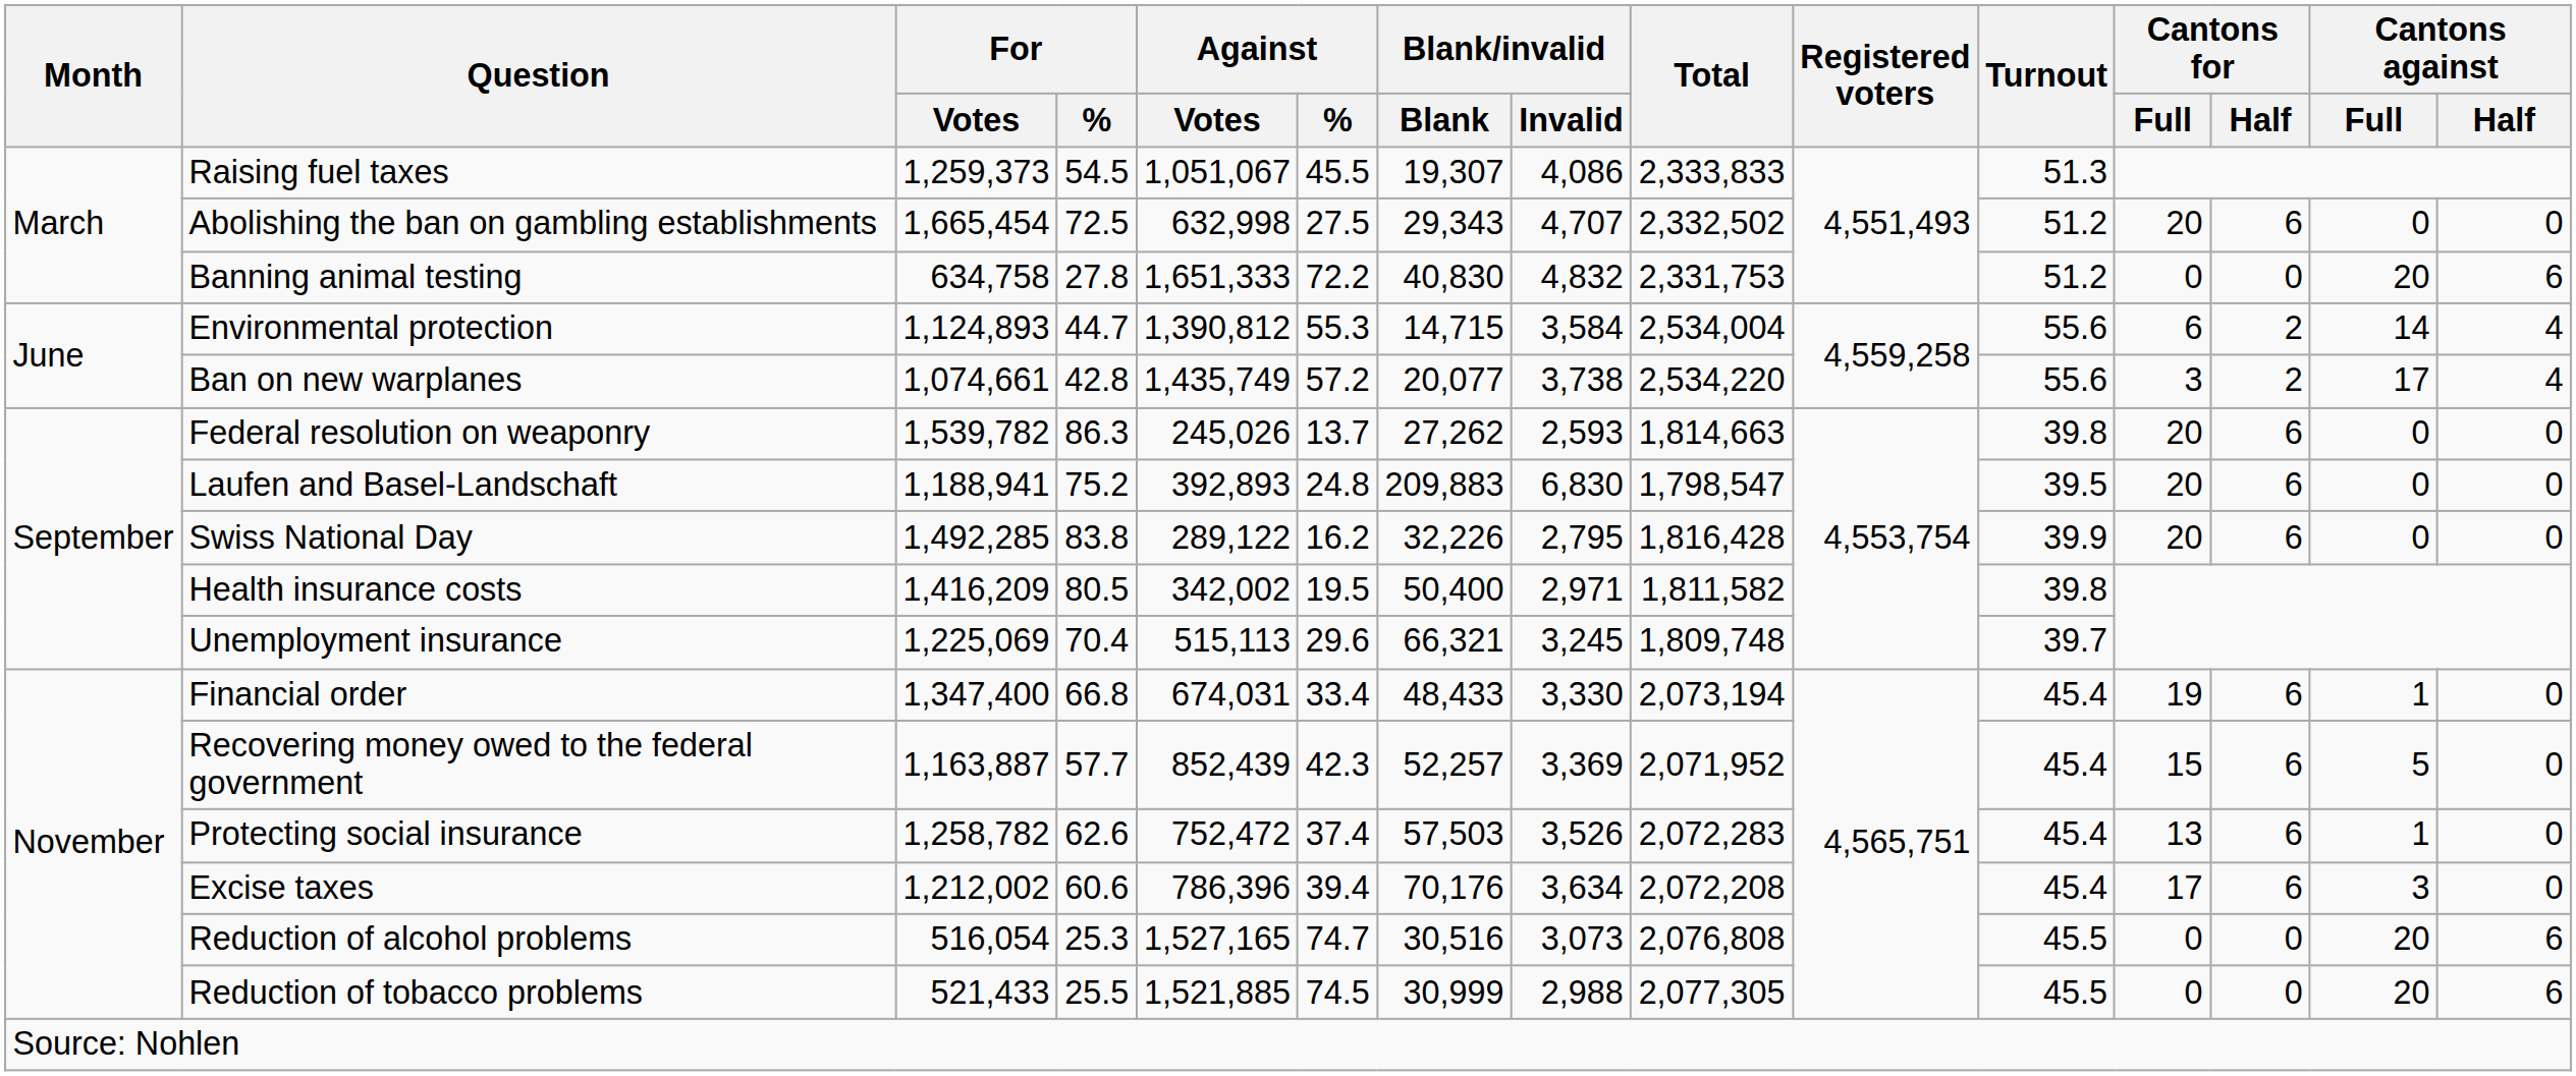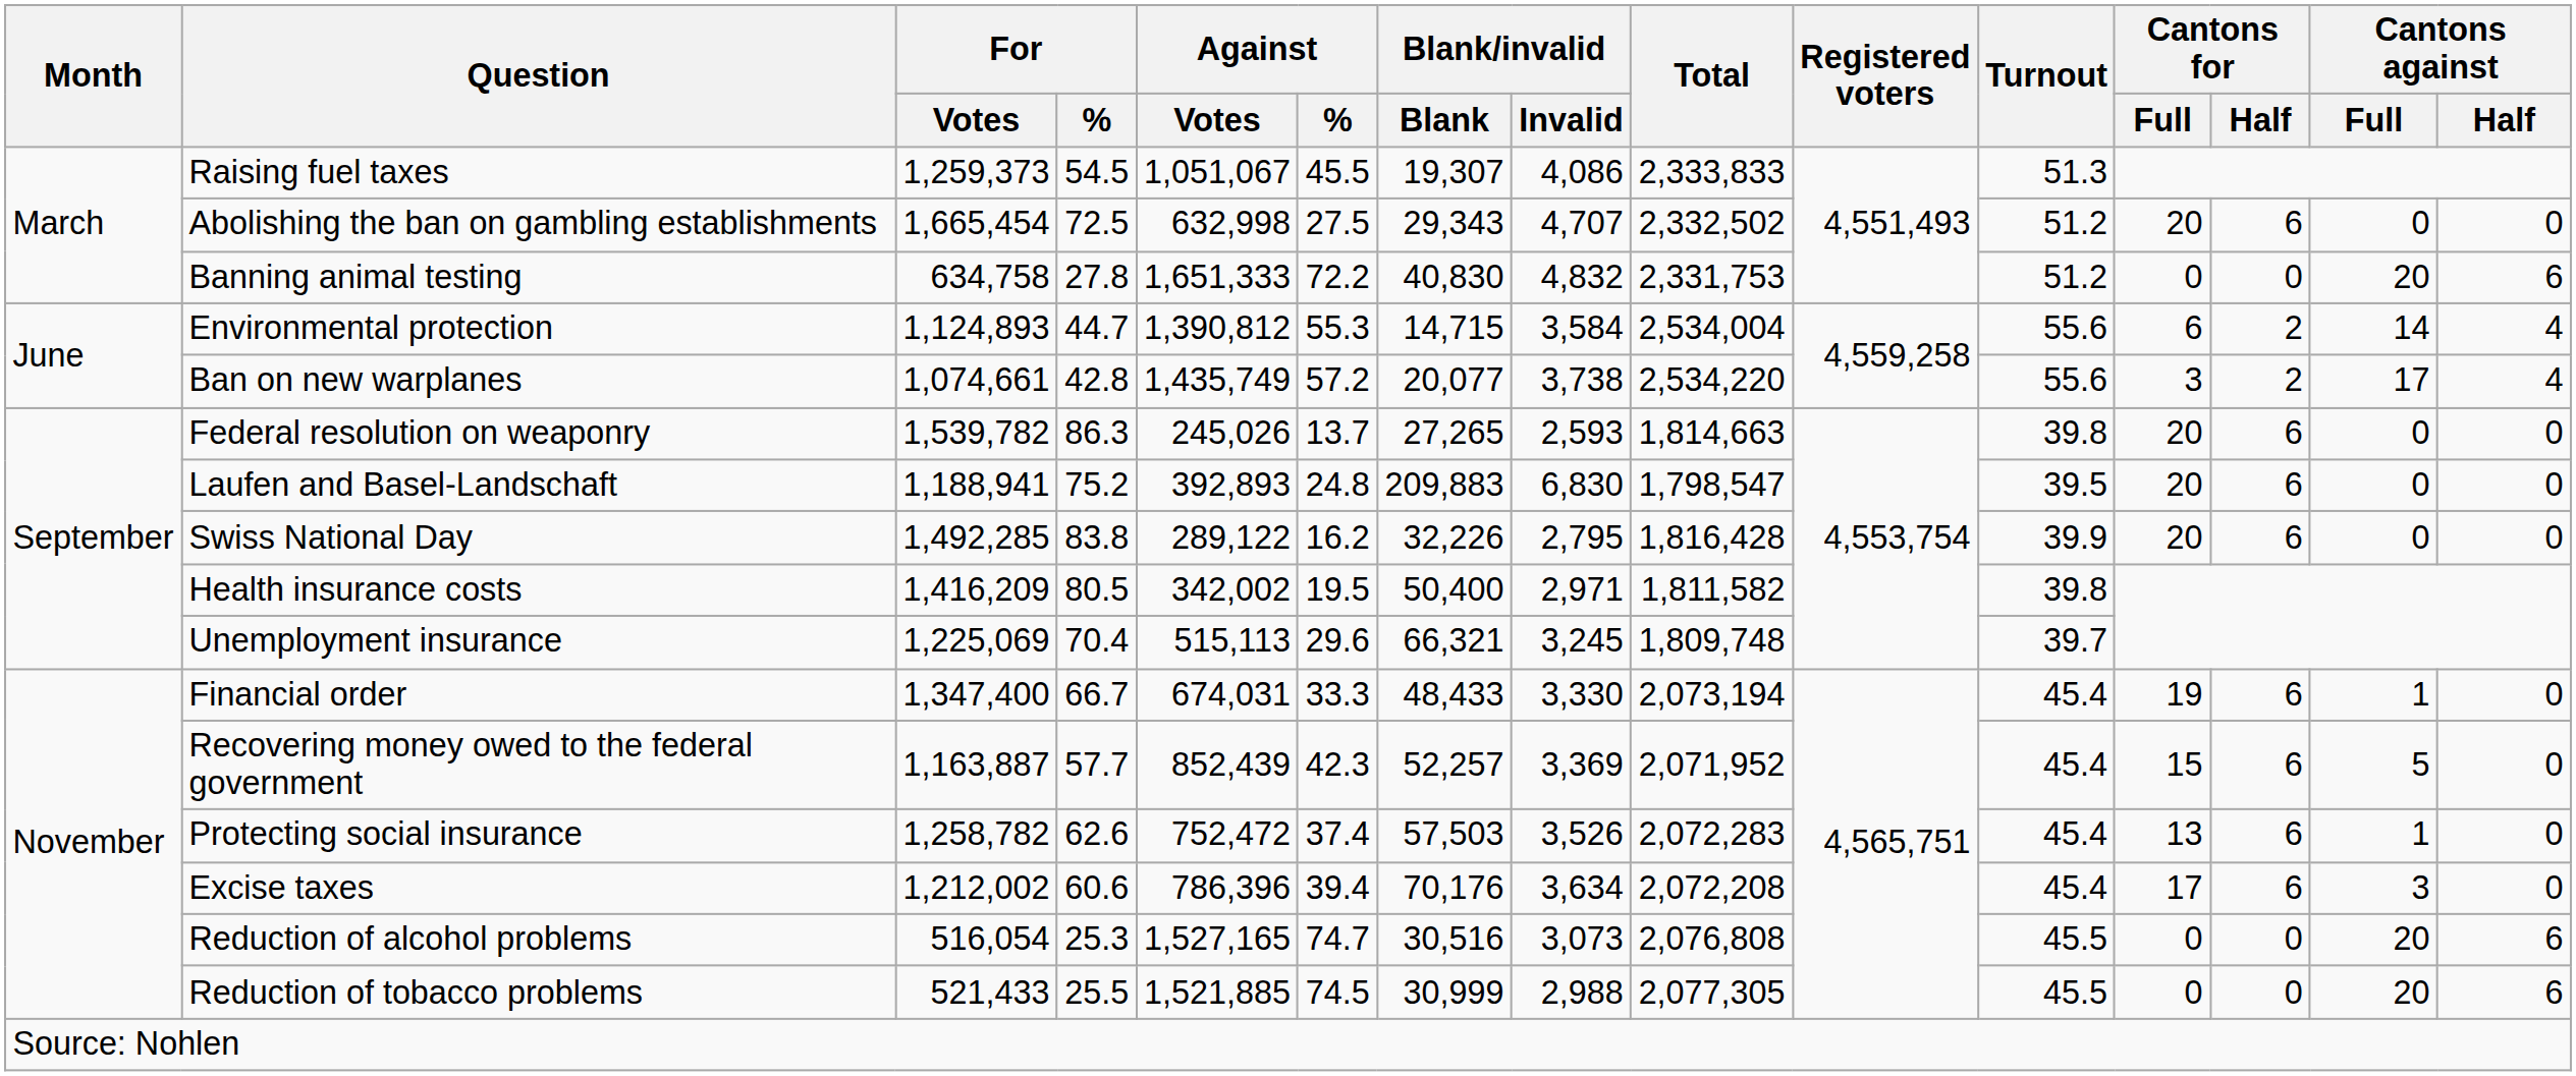Federal resolution on weaponry | Blank/invalid / Blank: 27,262 -> 27,265
Financial order | For / %: 66.8 -> 66.7
Financial order | Against / %: 33.4 -> 33.3
